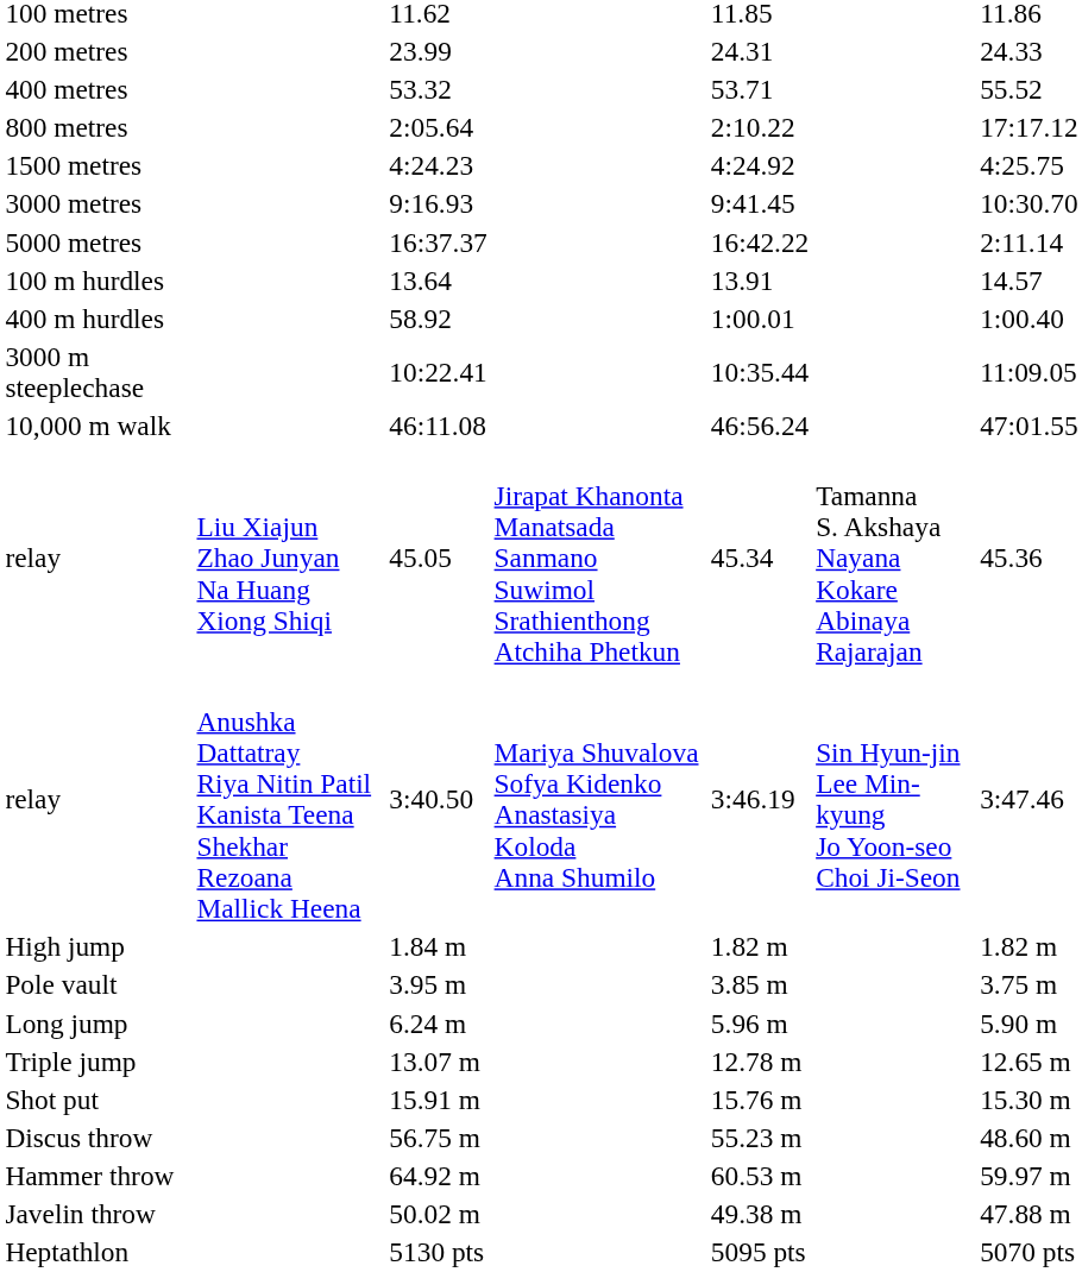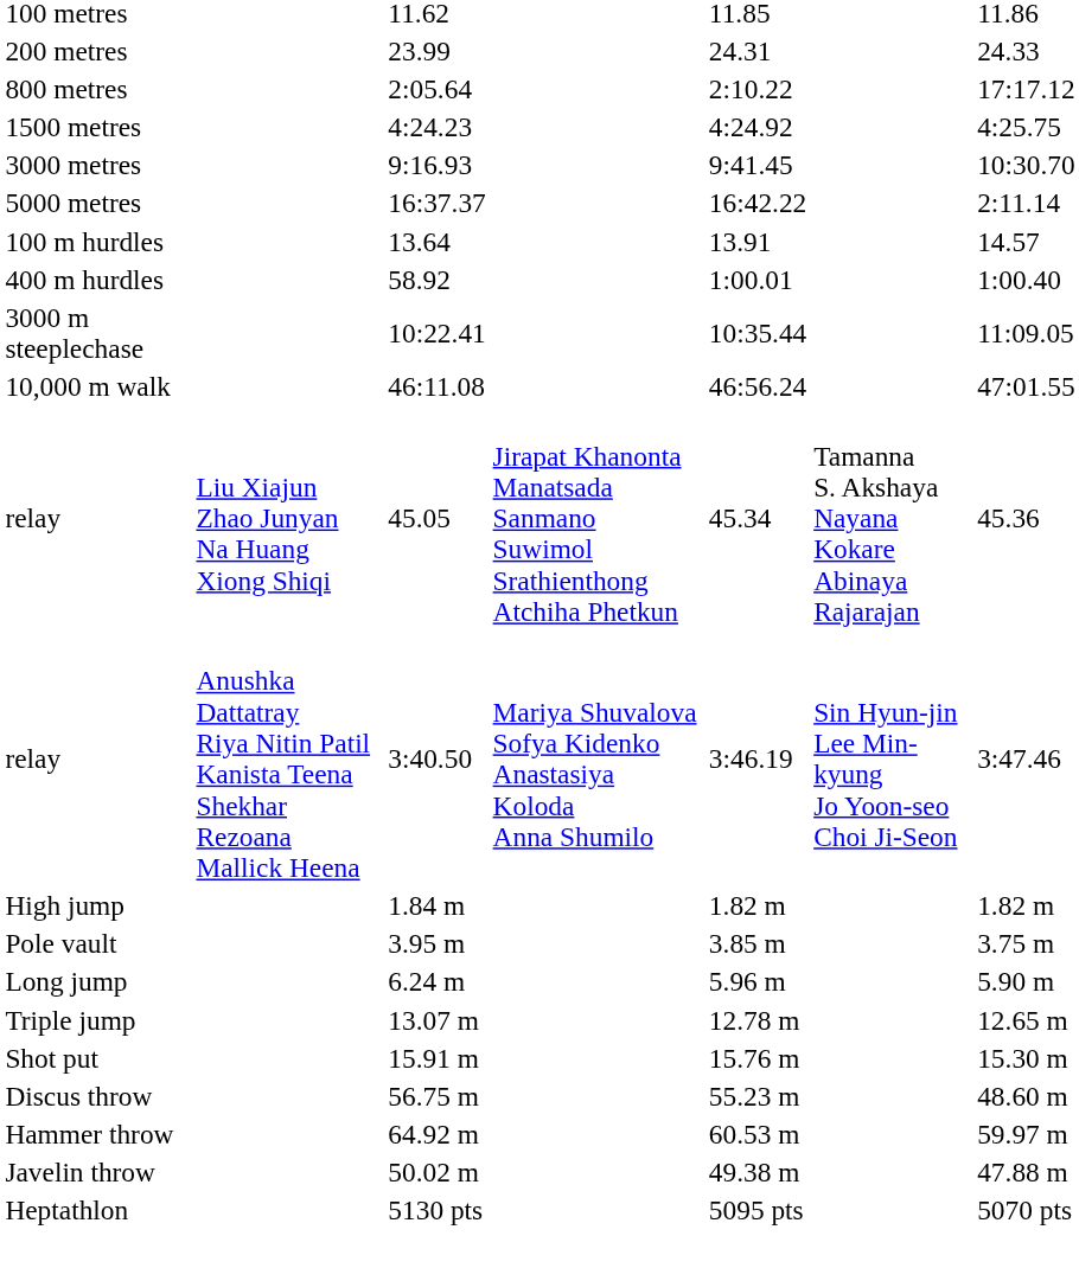- row: 400 metres | 53.32 | 53.71 | 55.52
